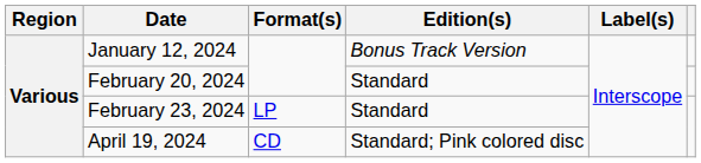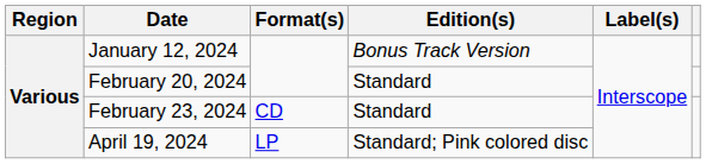February 23, 2024 | Format(s): LP -> CD
April 19, 2024 | Format(s): CD -> LP
